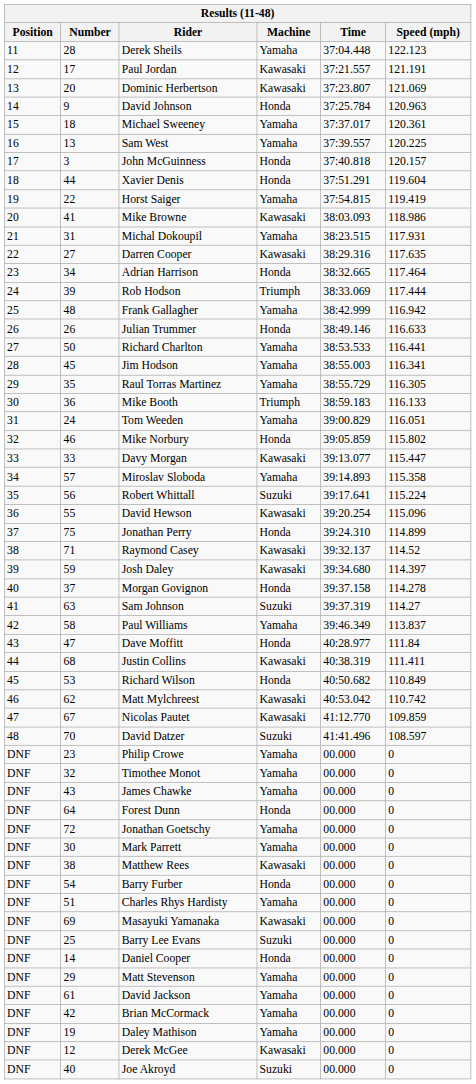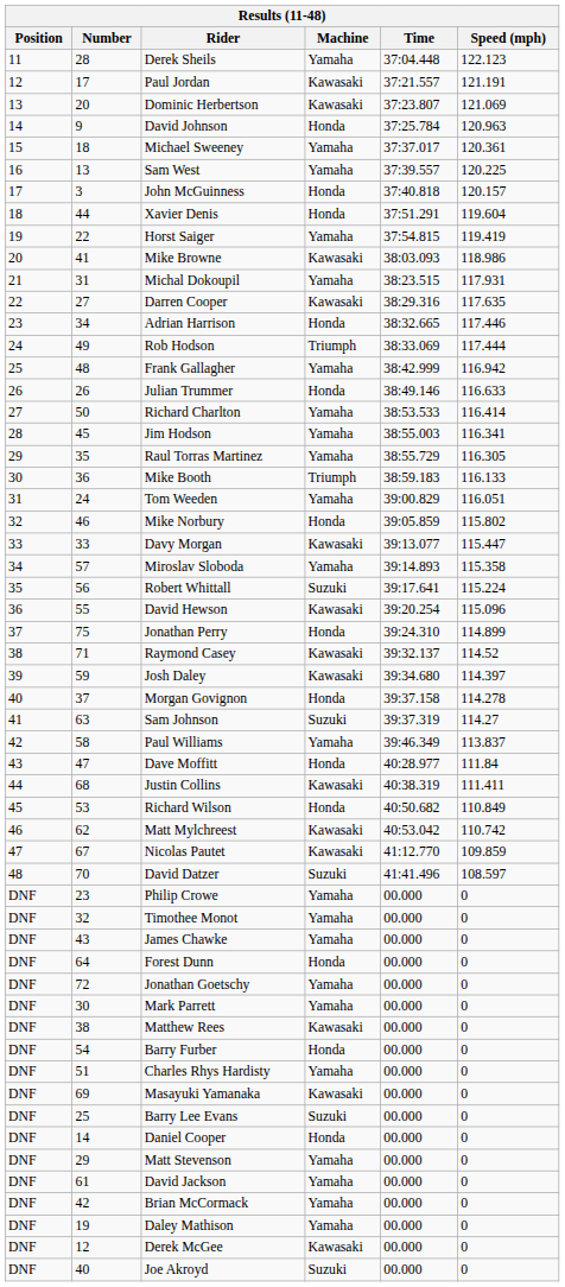Adrian Harrison | Speed (mph): 117.464 -> 117.446
Rob Hodson | Number: 39 -> 49
Richard Charlton | Speed (mph): 116.441 -> 116.414
